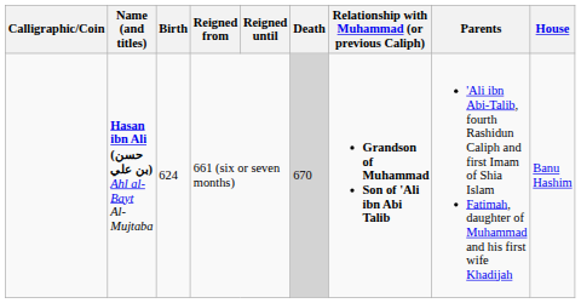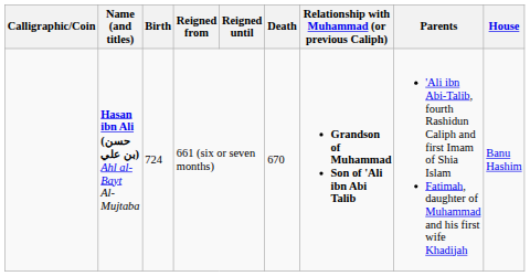Hasan ibn Ali (حسن بن علي) Ahl al-Bayt Al-Mujtaba | Birth: 624 -> 724
Hasan ibn Ali (حسن بن علي) Ahl al-Bayt Al-Mujtaba | Death: lightgrey background -> no background
